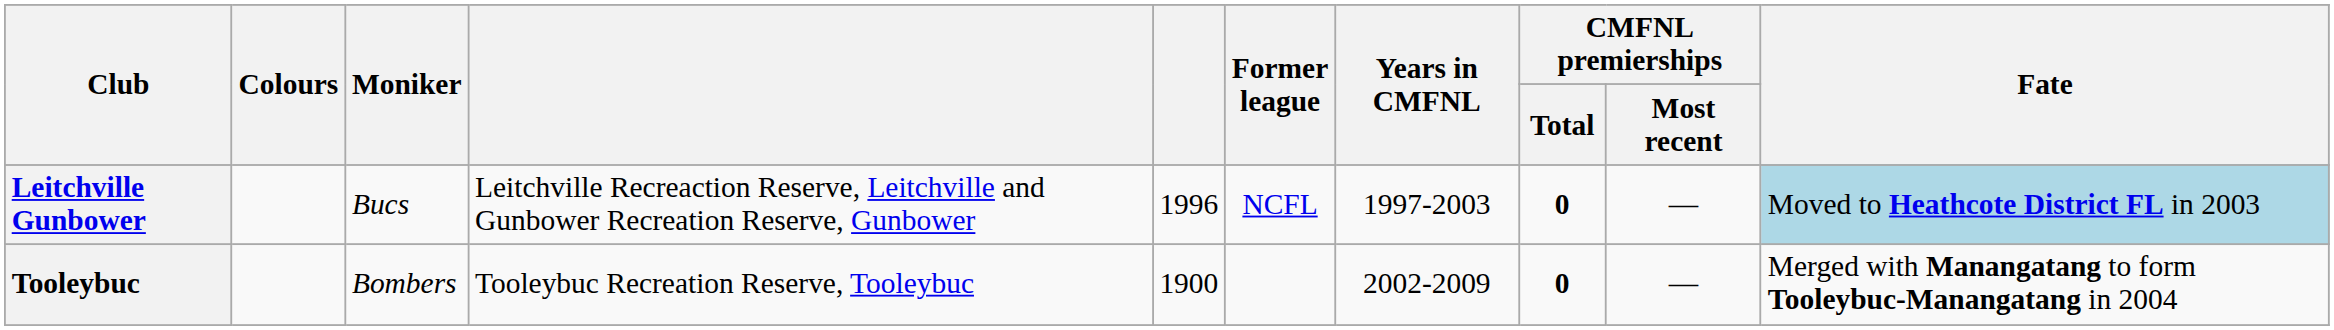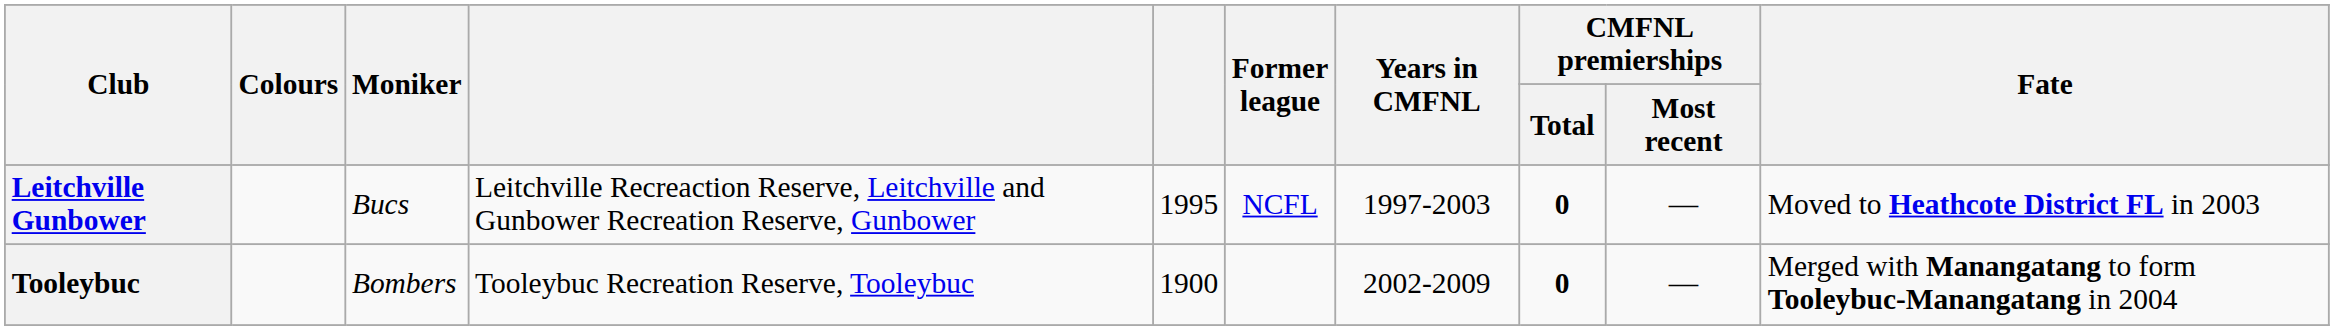Leitchville Gunbower | column 5: 1996 -> 1995
Leitchville Gunbower | Fate: lightblue background -> no background
